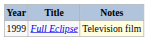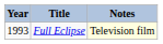Full Eclipse | Year: 1999 -> 1993
